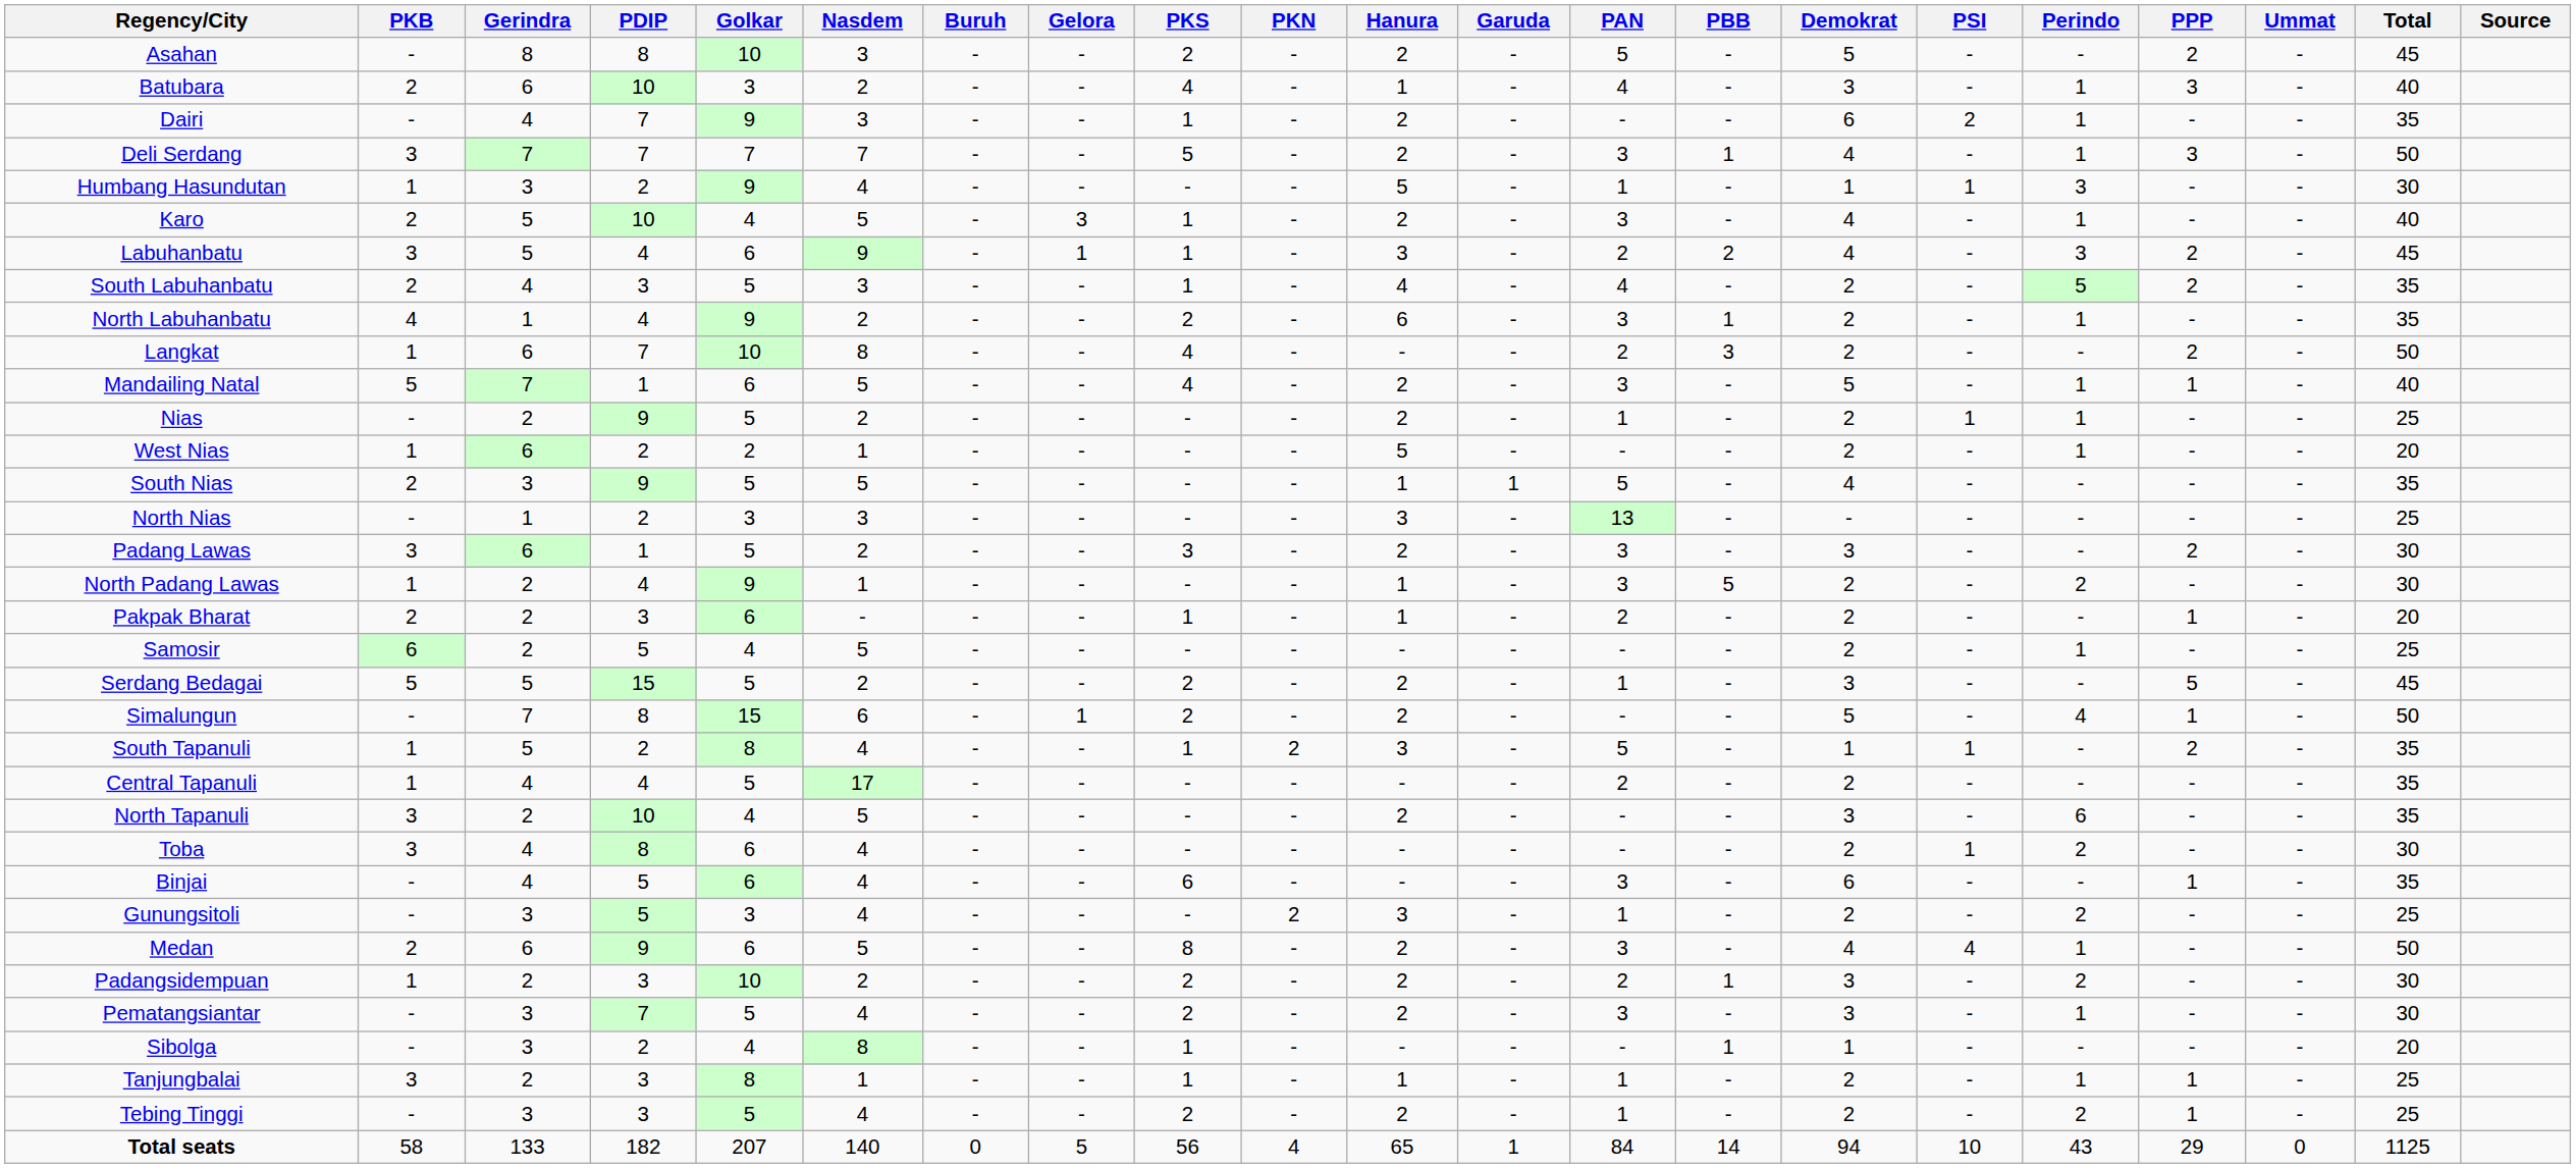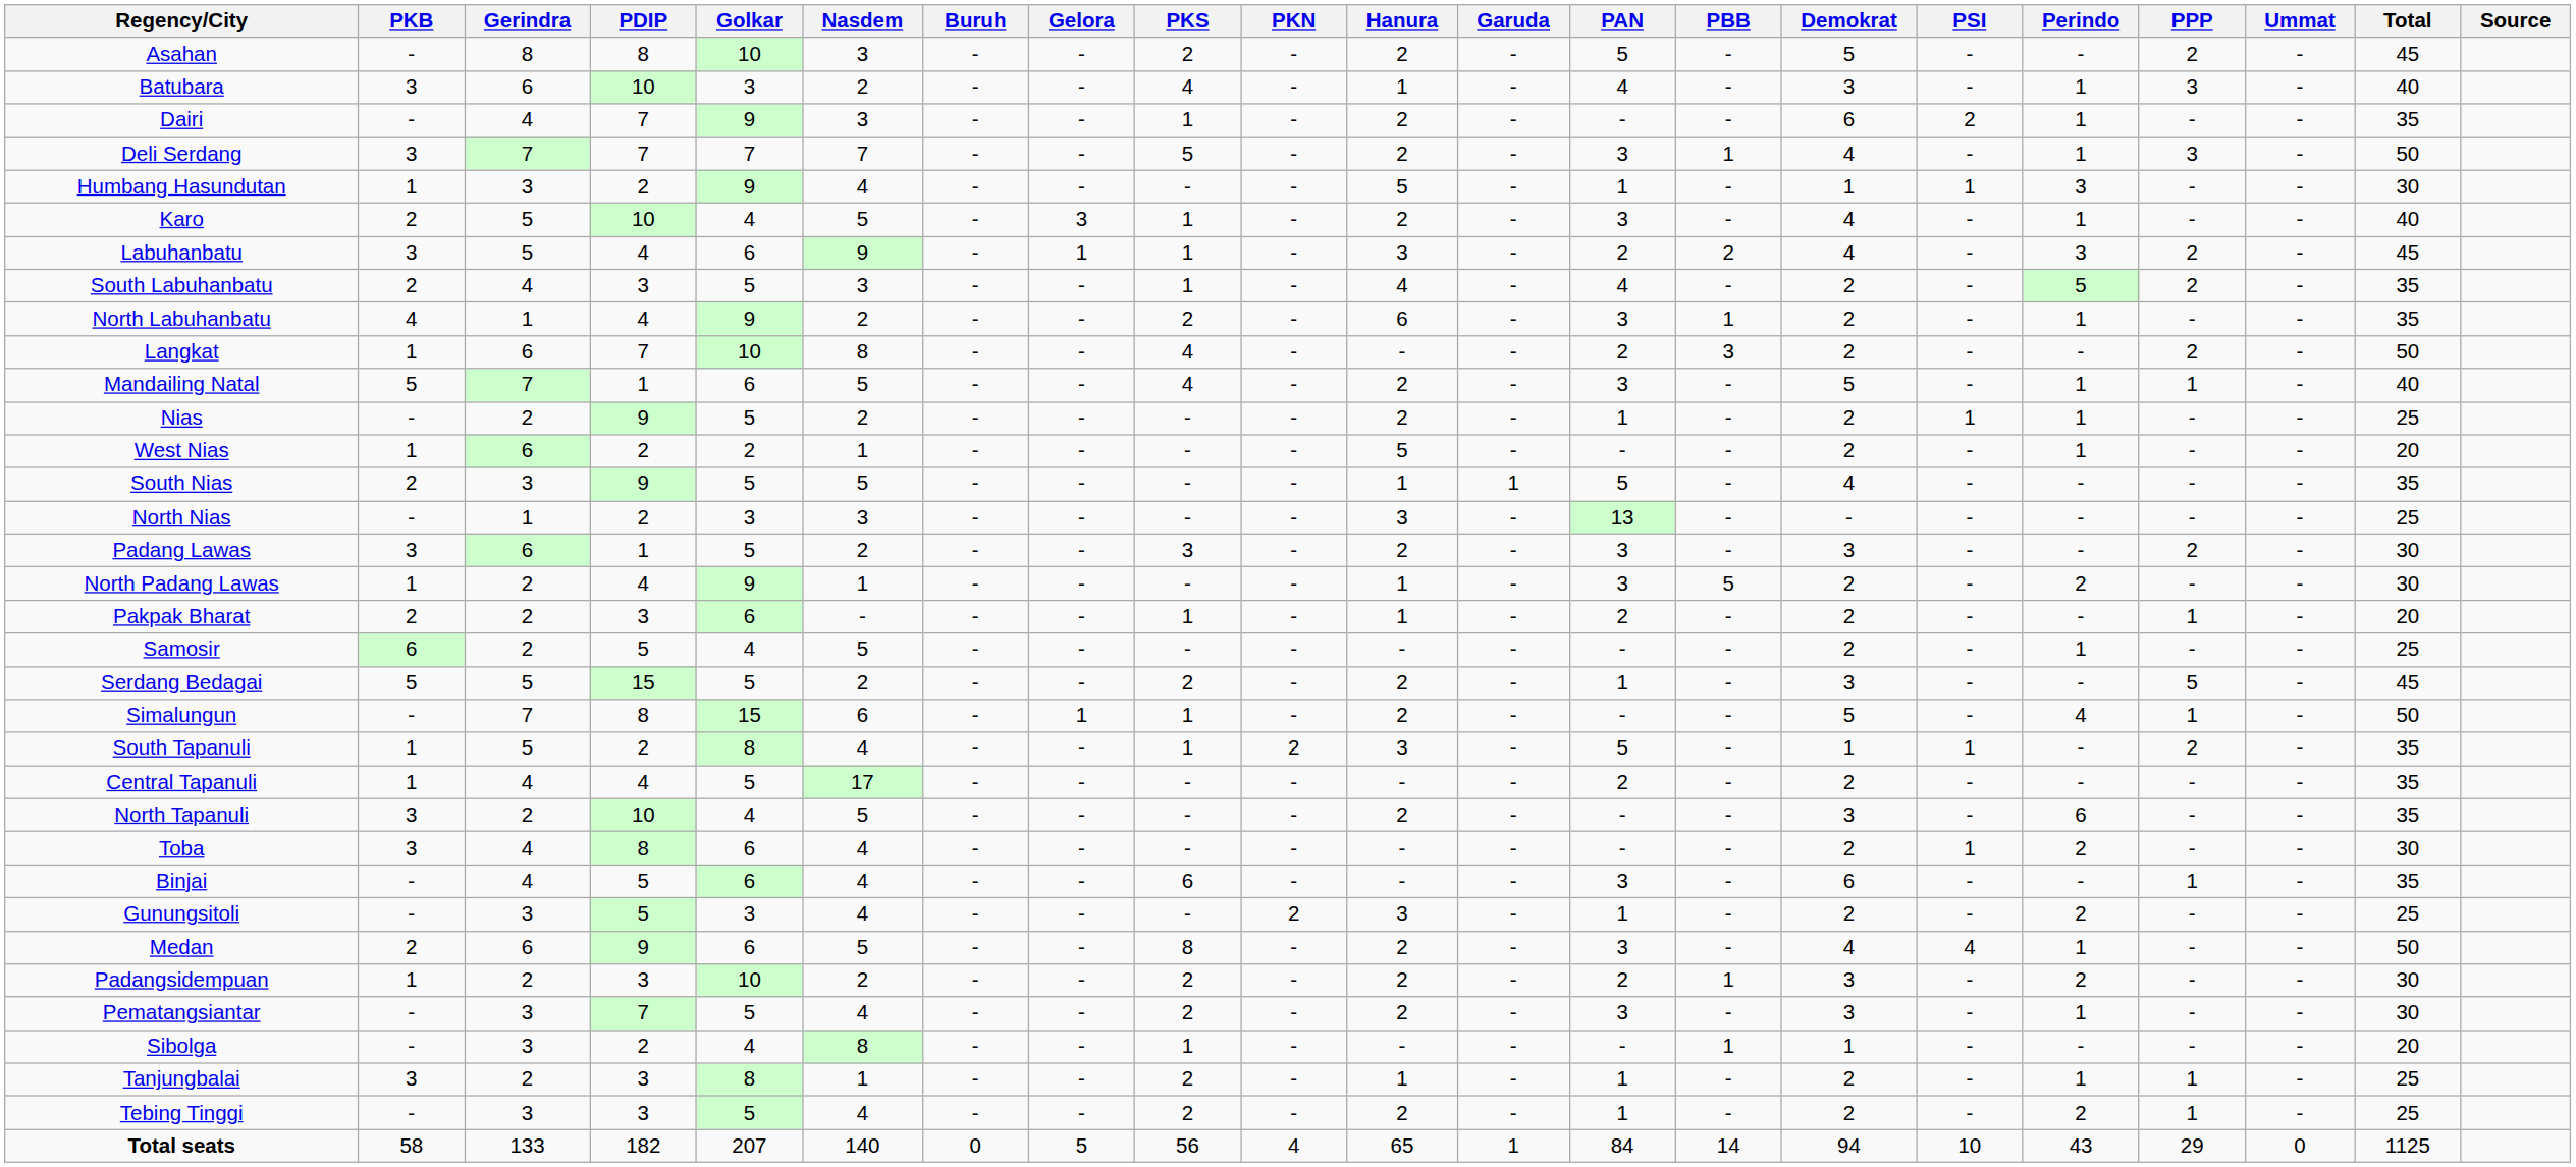Batubara | PKB: 2 -> 3
Simalungun | PKS: 2 -> 1
Tanjungbalai | PKS: 1 -> 2
